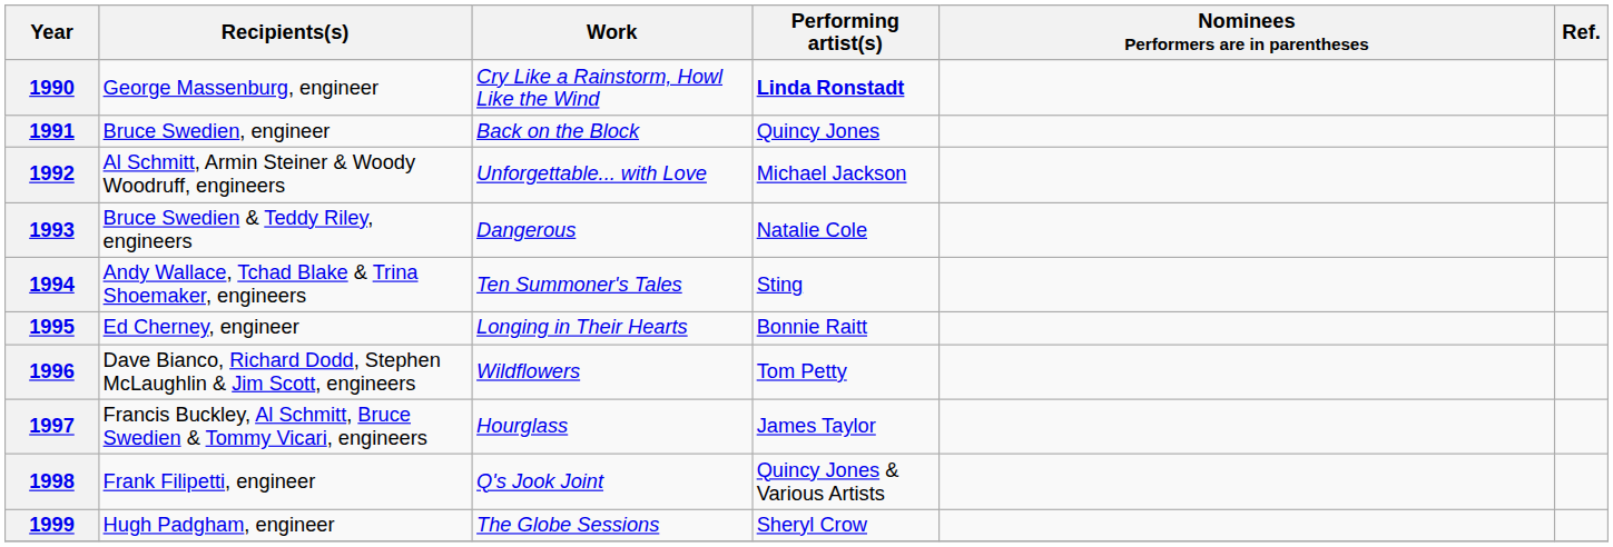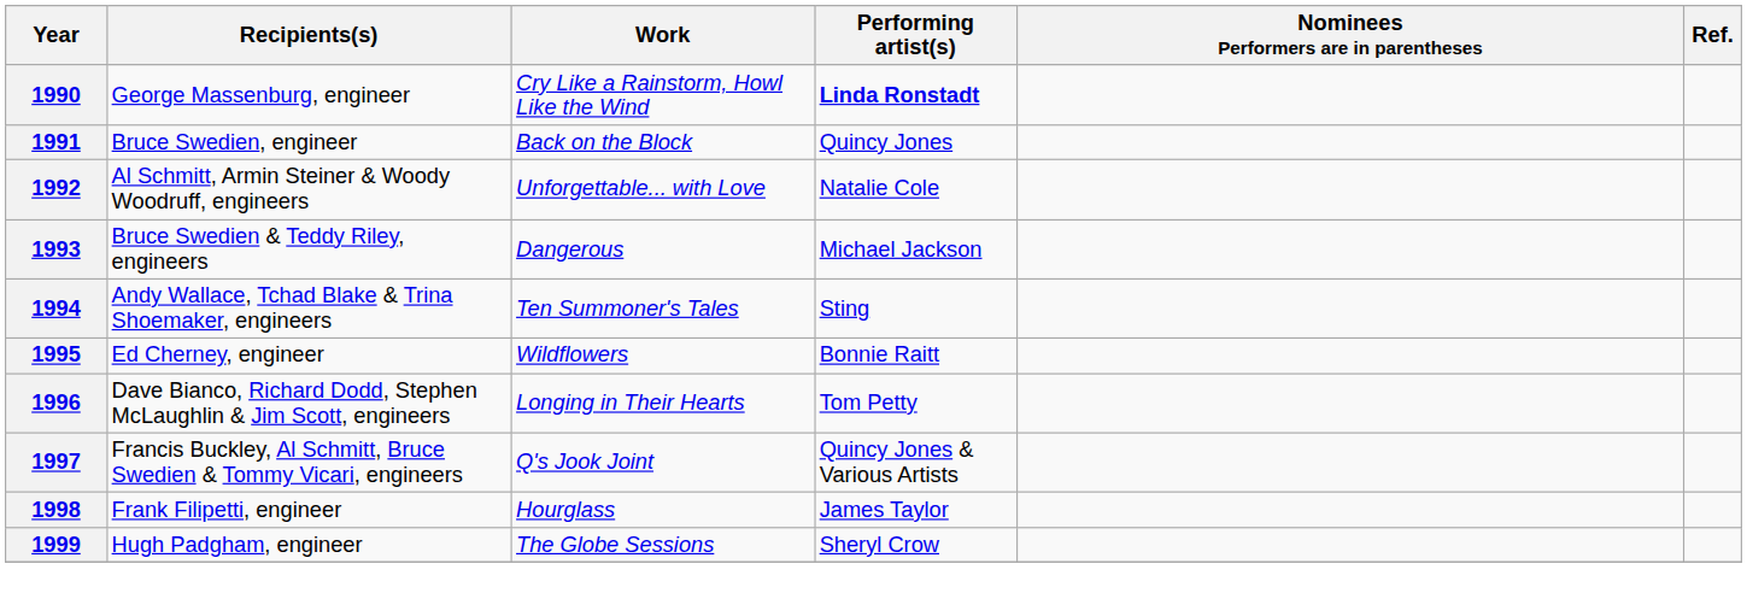1992 | Performing artist(s): Michael Jackson -> Natalie Cole
1993 | Performing artist(s): Natalie Cole -> Michael Jackson
1995 | Work: Longing in Their Hearts -> Wildflowers
1996 | Work: Wildflowers -> Longing in Their Hearts
1997 | Work: Hourglass -> Q's Jook Joint
1997 | Performing artist(s): James Taylor -> Quincy Jones & Various Artists
1998 | Work: Q's Jook Joint -> Hourglass
1998 | Performing artist(s): Quincy Jones & Various Artists -> James Taylor
